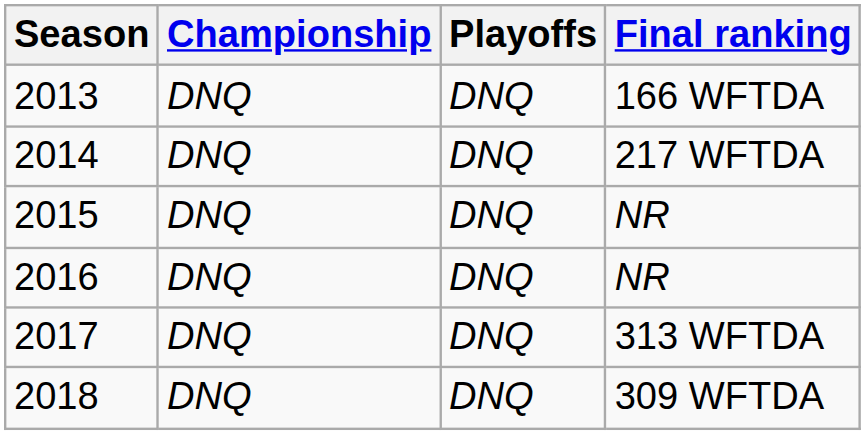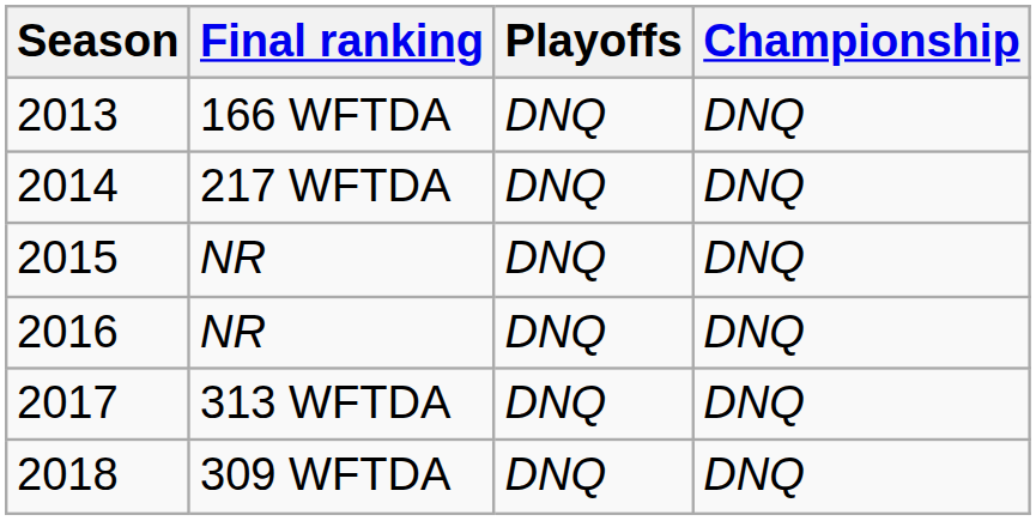columns swapped: Final ranking <-> Championship
